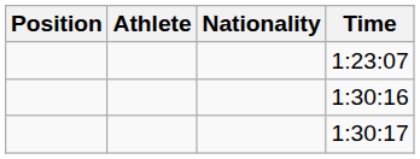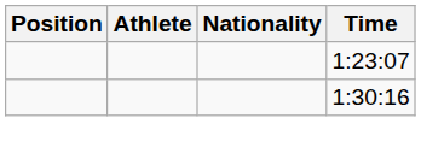- row: 1:30:17
